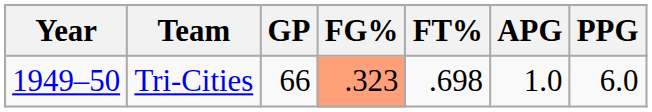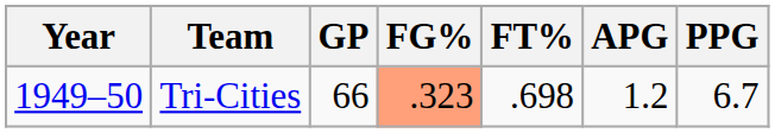Tri-Cities | APG: 1.0 -> 1.2
Tri-Cities | PPG: 6.0 -> 6.7
